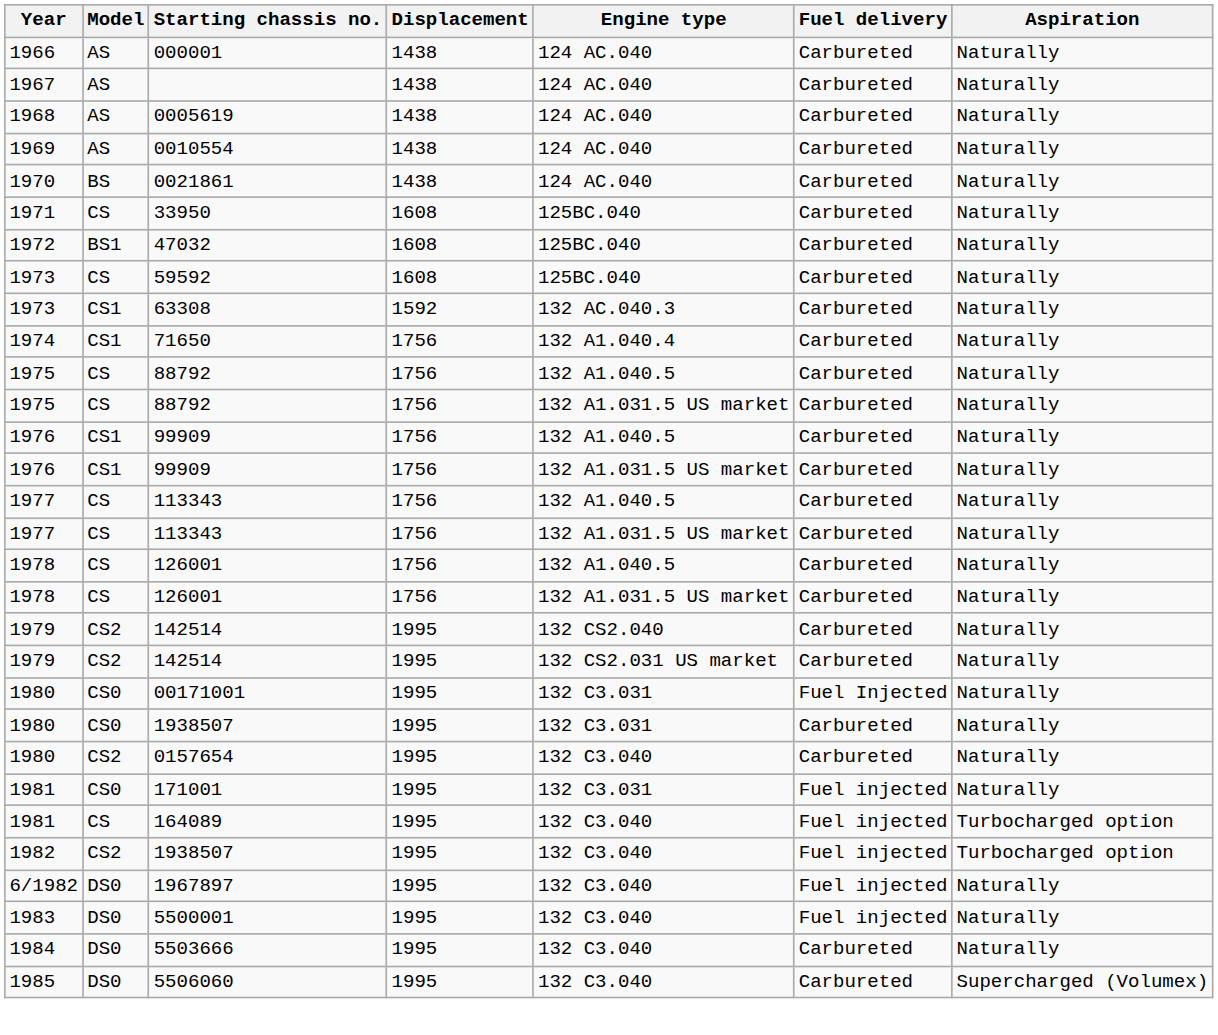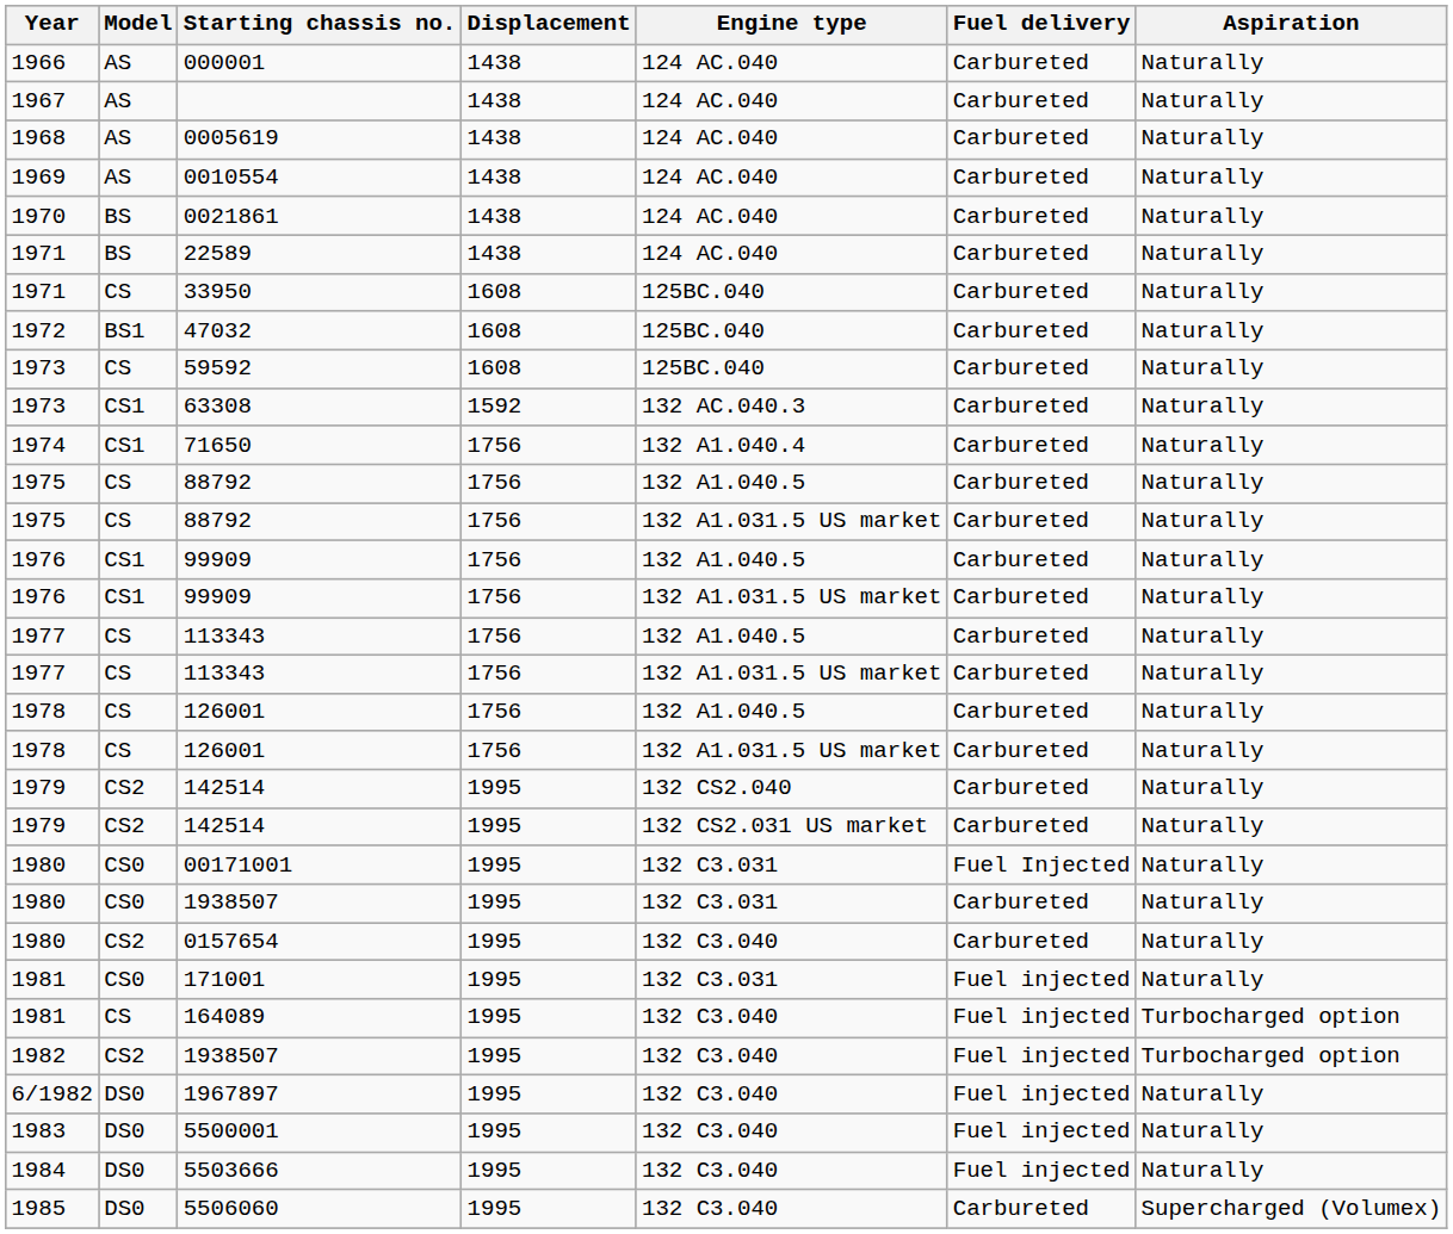+ row: 1971 | BS | 22589 | 1438 | 124 AC.040 | Carbureted | Naturally
5503666 | Fuel delivery: Carbureted -> Fuel injected
